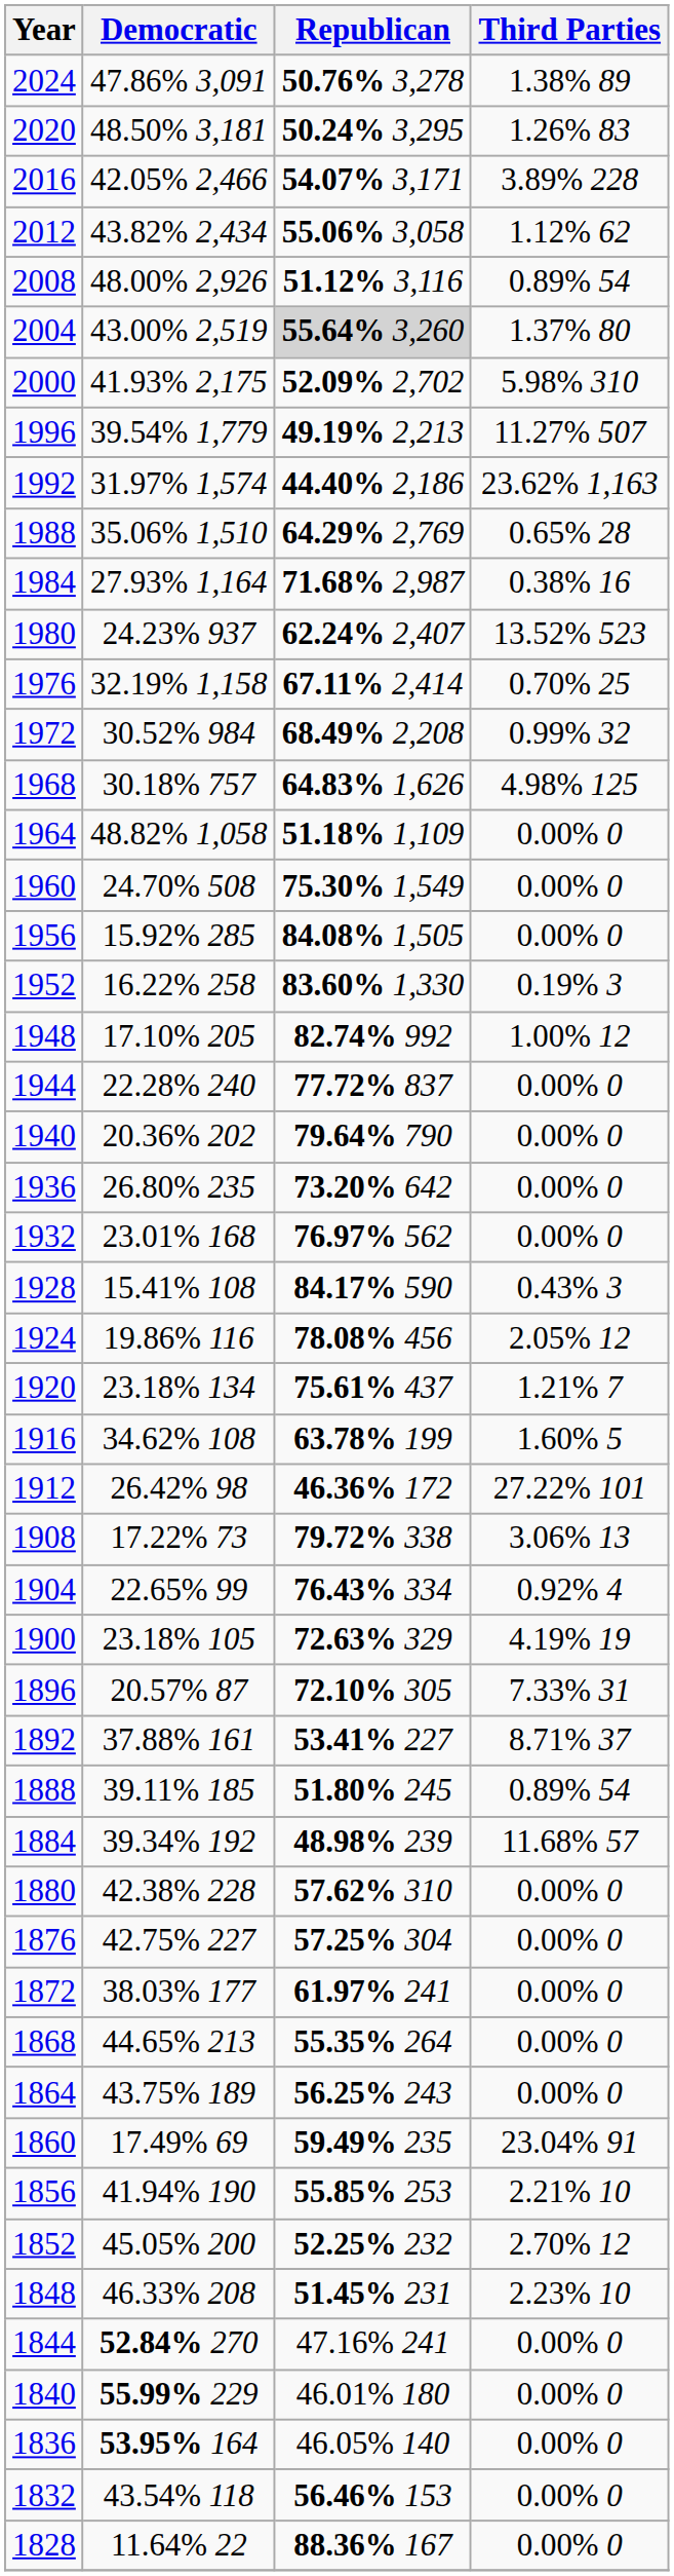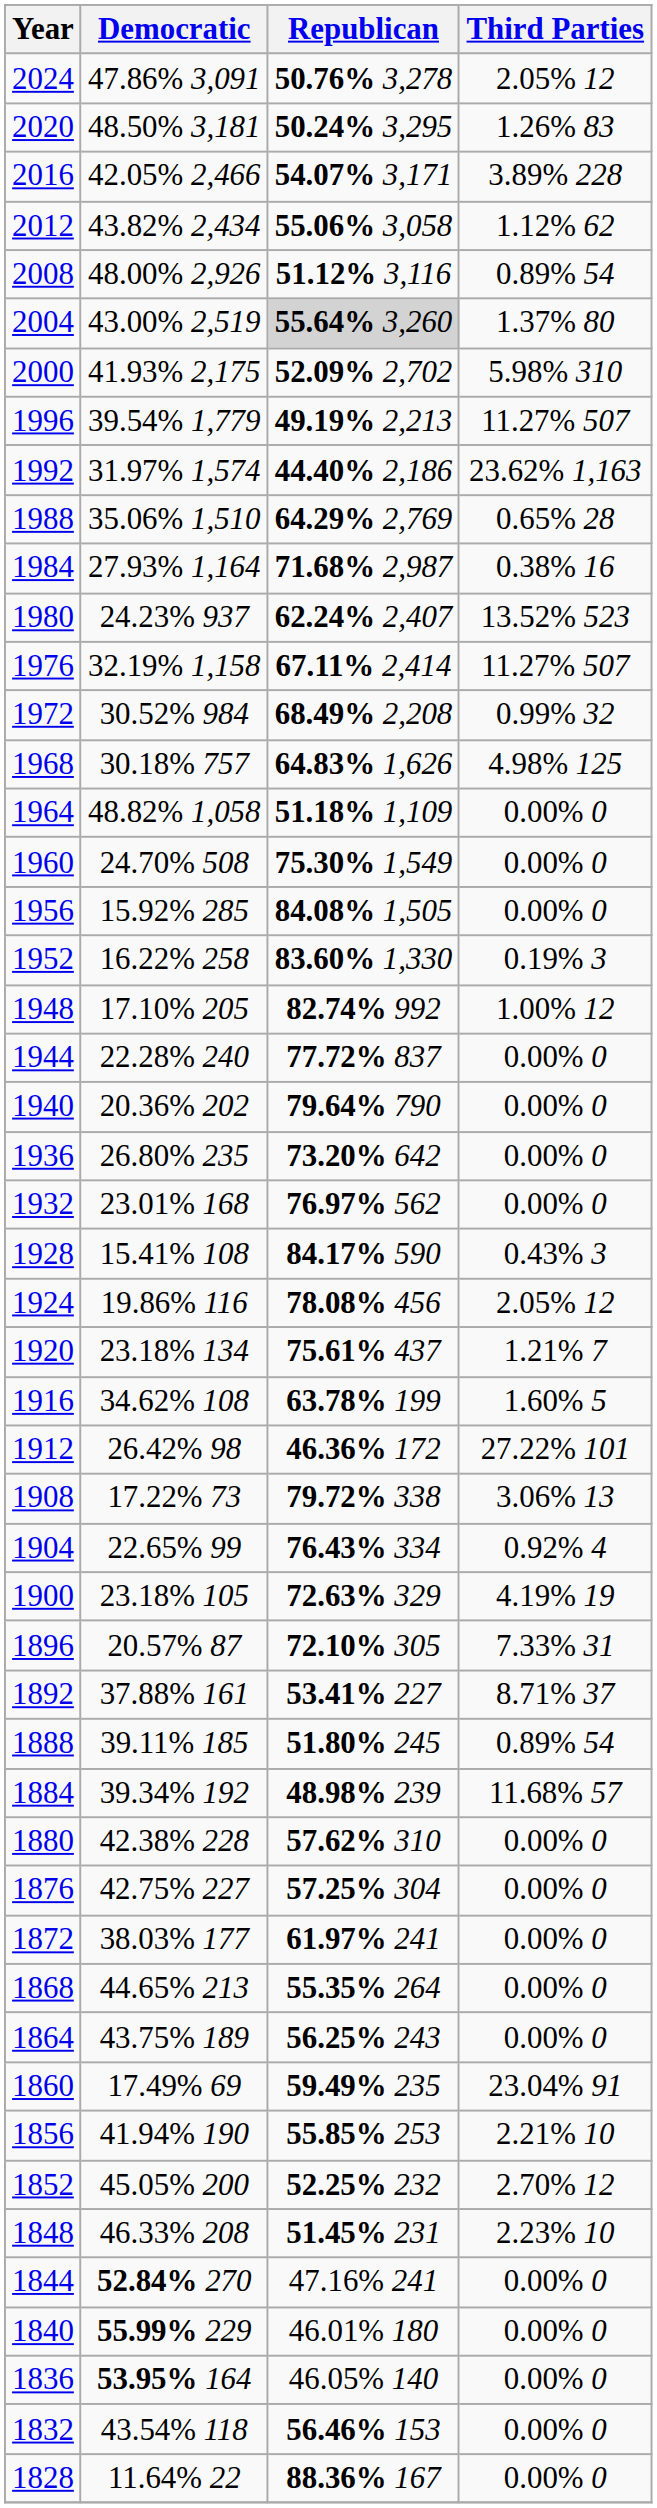2024 | Third Parties: 1.38% 89 -> 2.05% 12
1976 | Third Parties: 0.70% 25 -> 11.27% 507
